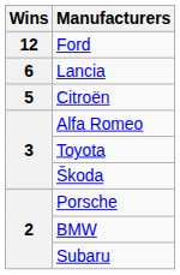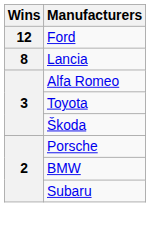Lancia | Wins: 6 -> 8
- row: 5 | Citroën
